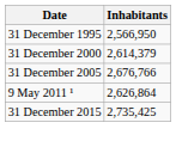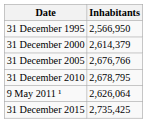+ row: 31 December 2010 | 2,678,795
9 May 2011 ¹ | Inhabitants: 2,626,864 -> 2,626,064
